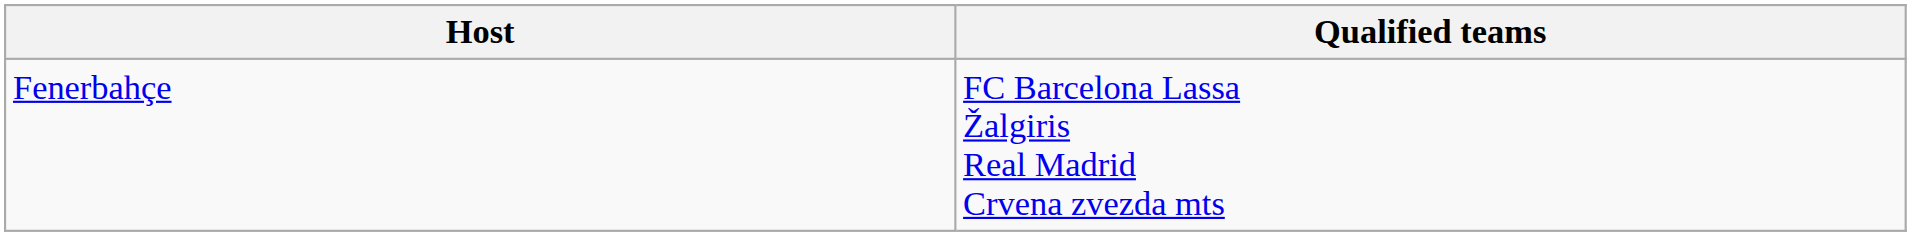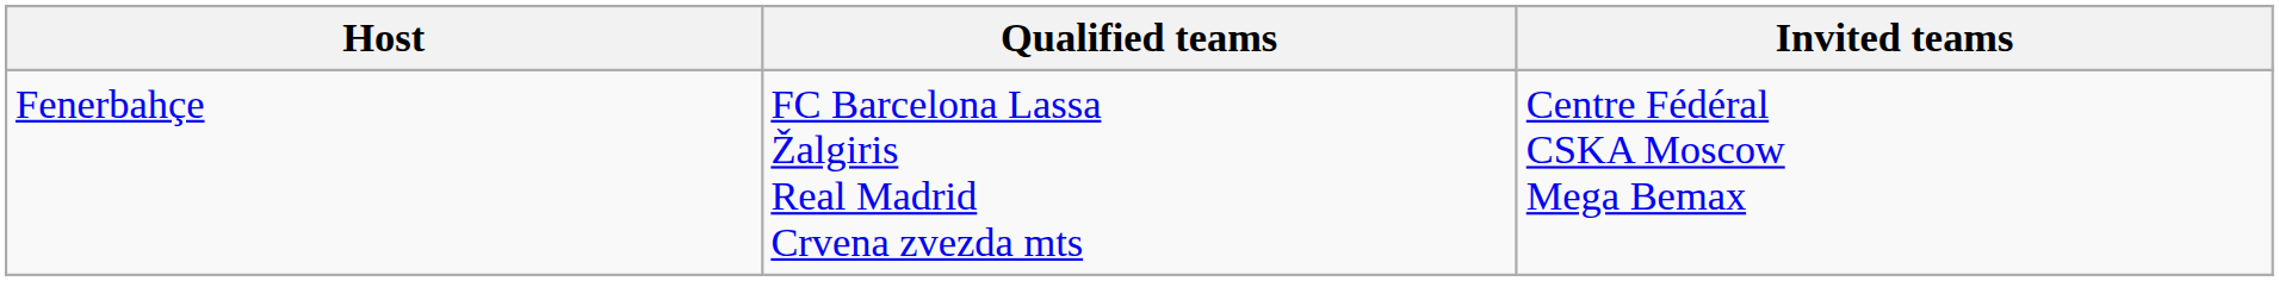+ column: Invited teams | Centre Fédéral CSKA Moscow Mega Bemax
